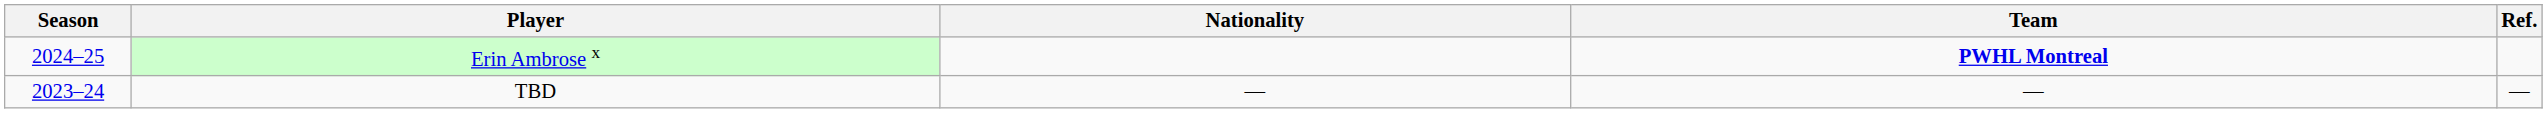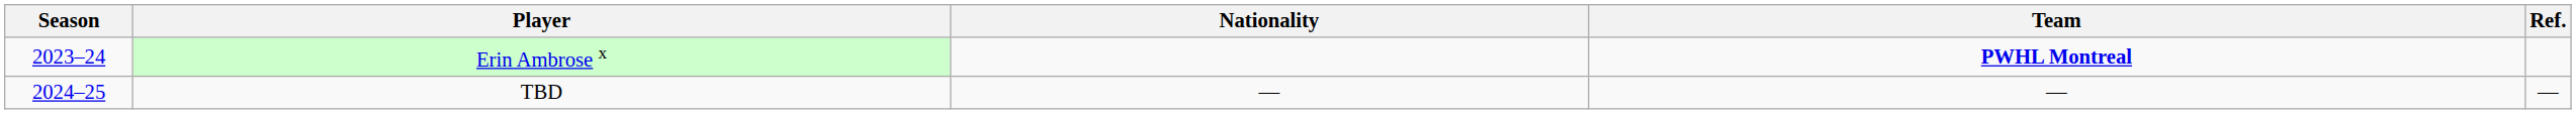Erin Ambrose x | Season: 2024–25 -> 2023–24
TBD | Season: 2023–24 -> 2024–25
